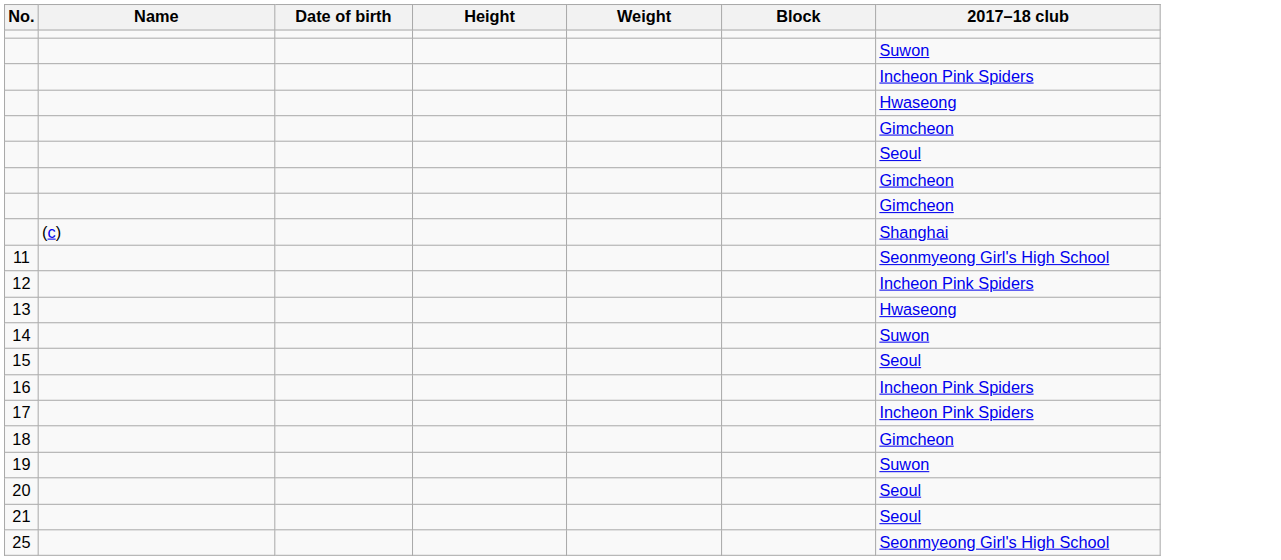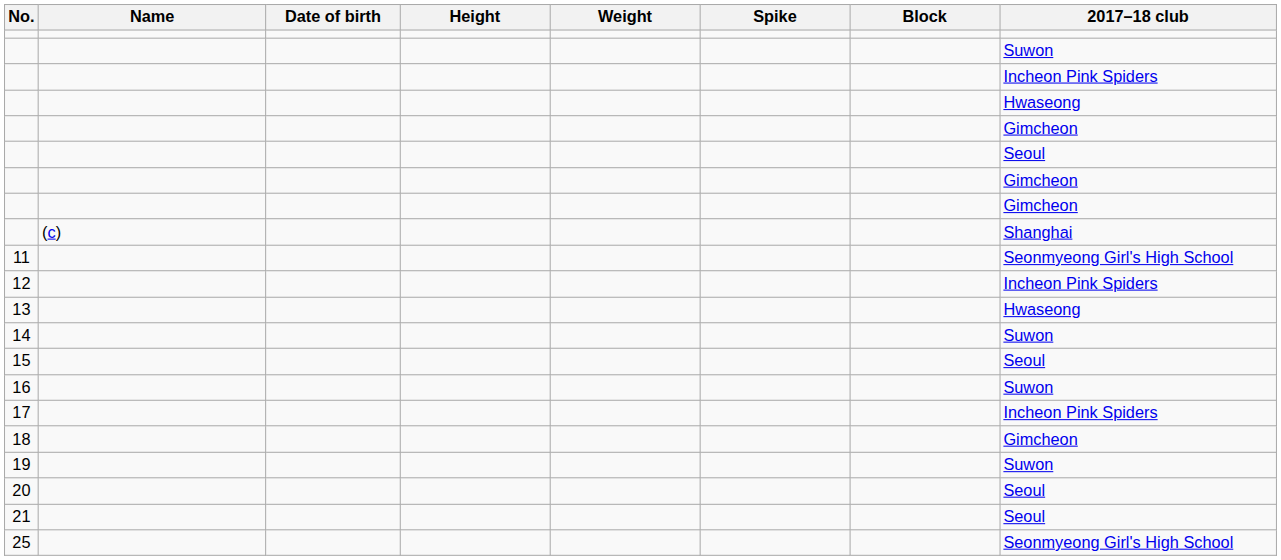+ column: Spike
16 | 2017–18 club: Incheon Pink Spiders -> Suwon
